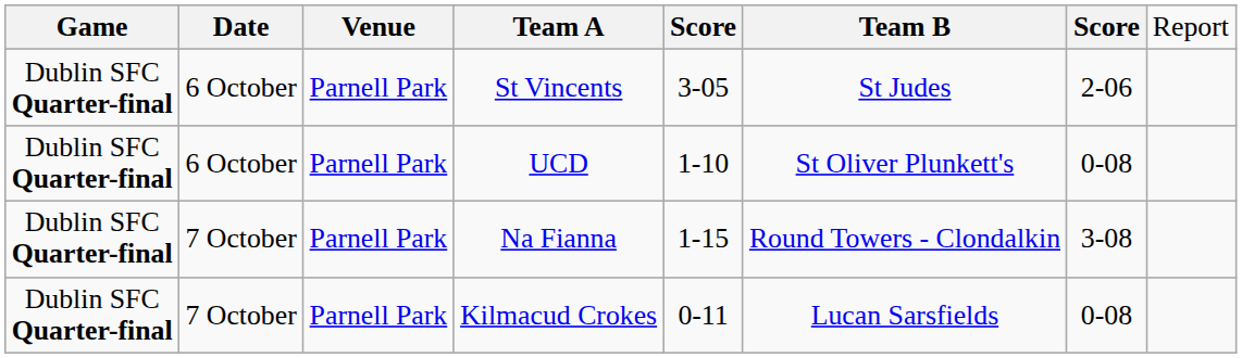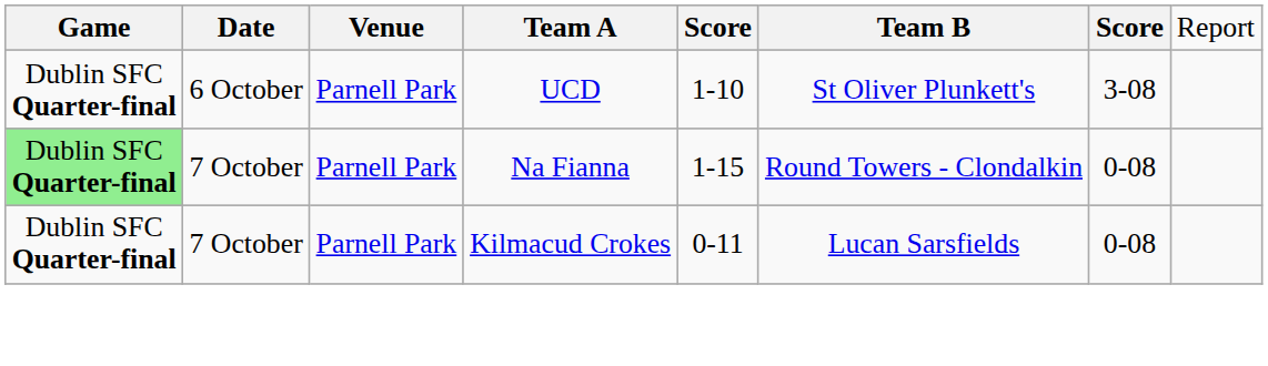- row: Dublin SFC Quarter-final | 6 October | Parnell Park | St Vincents | 3-05 | St Judes | 2-06
UCD | column 7: 0-08 -> 3-08
Na Fianna | column 1: no background -> lightgreen background
Na Fianna | column 7: 3-08 -> 0-08
